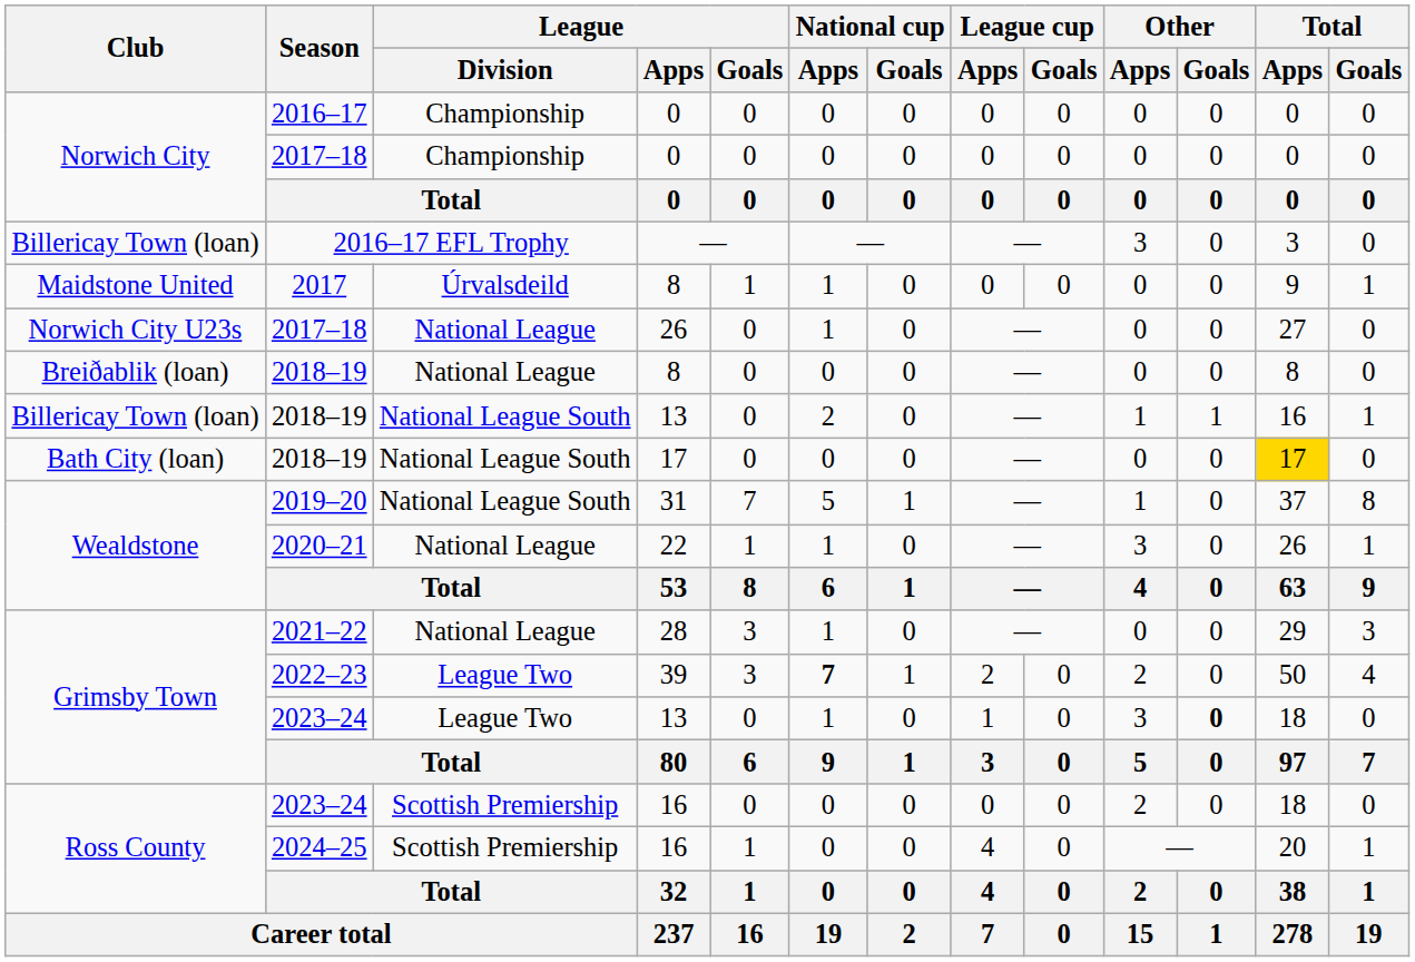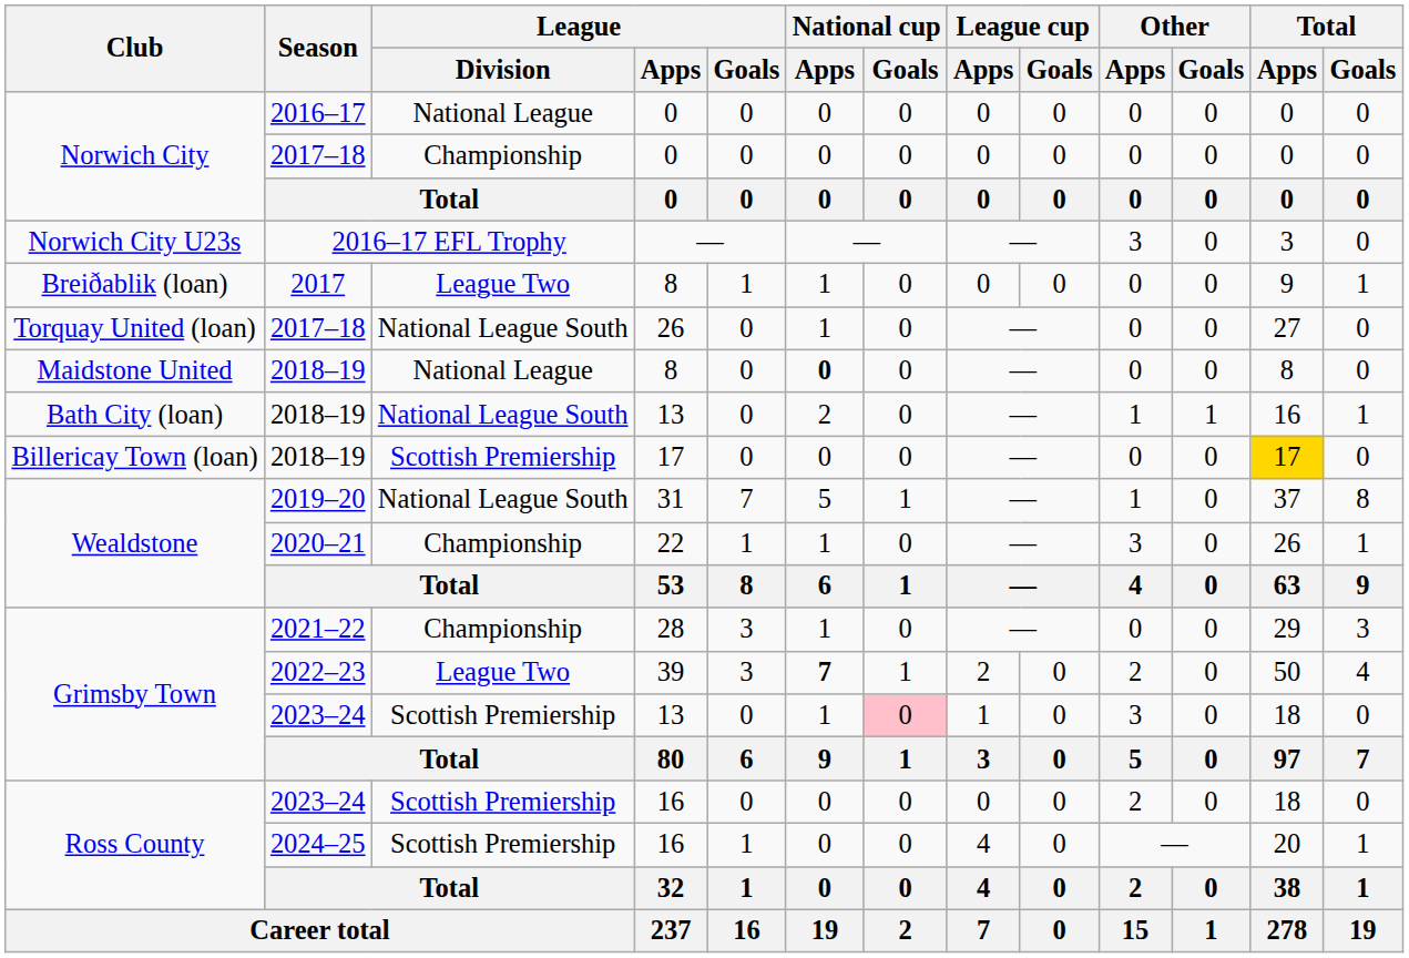2016–17 | League / Division: Championship -> National League
2016–17 EFL Trophy | Club: Billericay Town (loan) -> Norwich City U23s
2017 | Club: Maidstone United -> Breiðablik (loan)
2017 | League / Division: Úrvalsdeild -> League Two
2017–18 / 26 | Club: Norwich City U23s -> Torquay United (loan)
2017–18 / 26 | League / Division: National League -> National League South
2018–19 / 8 | Club: Breiðablik (loan) -> Maidstone United
2018–19 / 8 | National cup / Apps: normal -> bold
2018–19 / 13 | Club: Billericay Town (loan) -> Bath City (loan)
2018–19 / 17 | Club: Bath City (loan) -> Billericay Town (loan)
2018–19 / 17 | League / Division: National League South -> Scottish Premiership
2020–21 | League / Division: National League -> Championship
2021–22 | League / Division: National League -> Championship
2023–24 / 13 | League / Division: League Two -> Scottish Premiership
2023–24 / 13 | National cup / Goals: no background -> pink background
2023–24 / 13 | Other / Goals: bold -> normal
